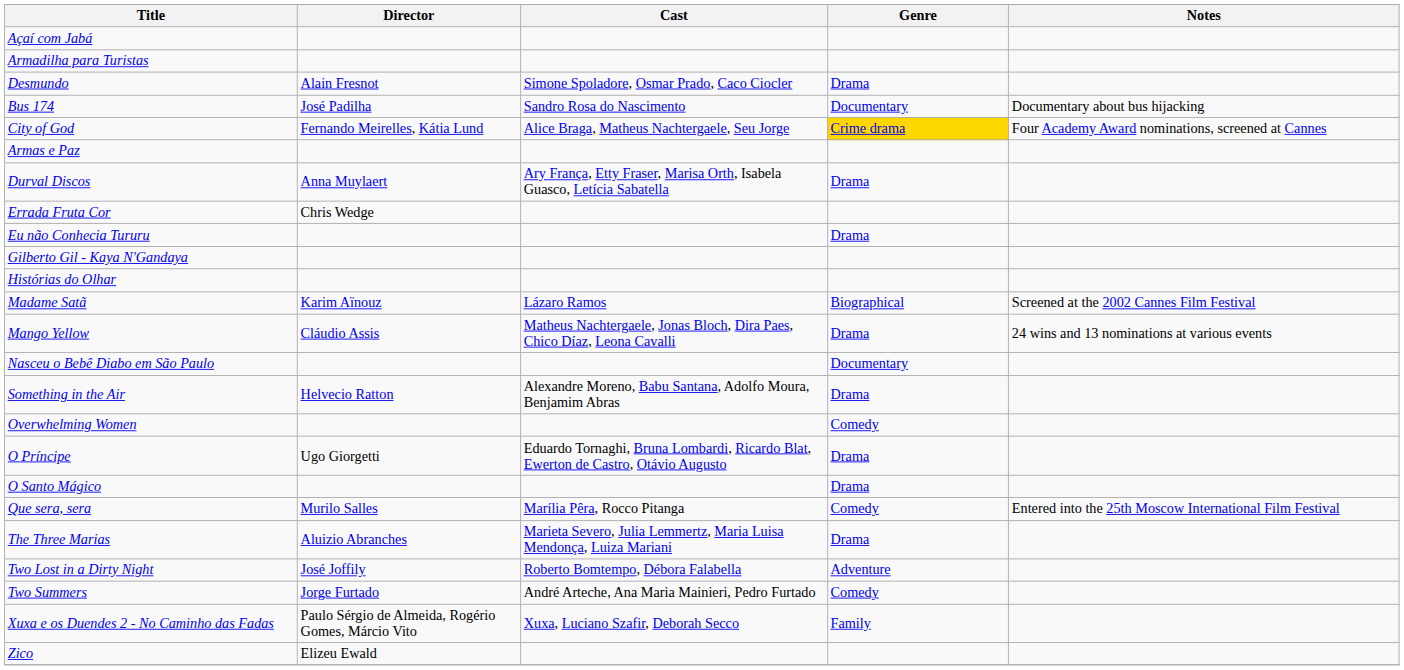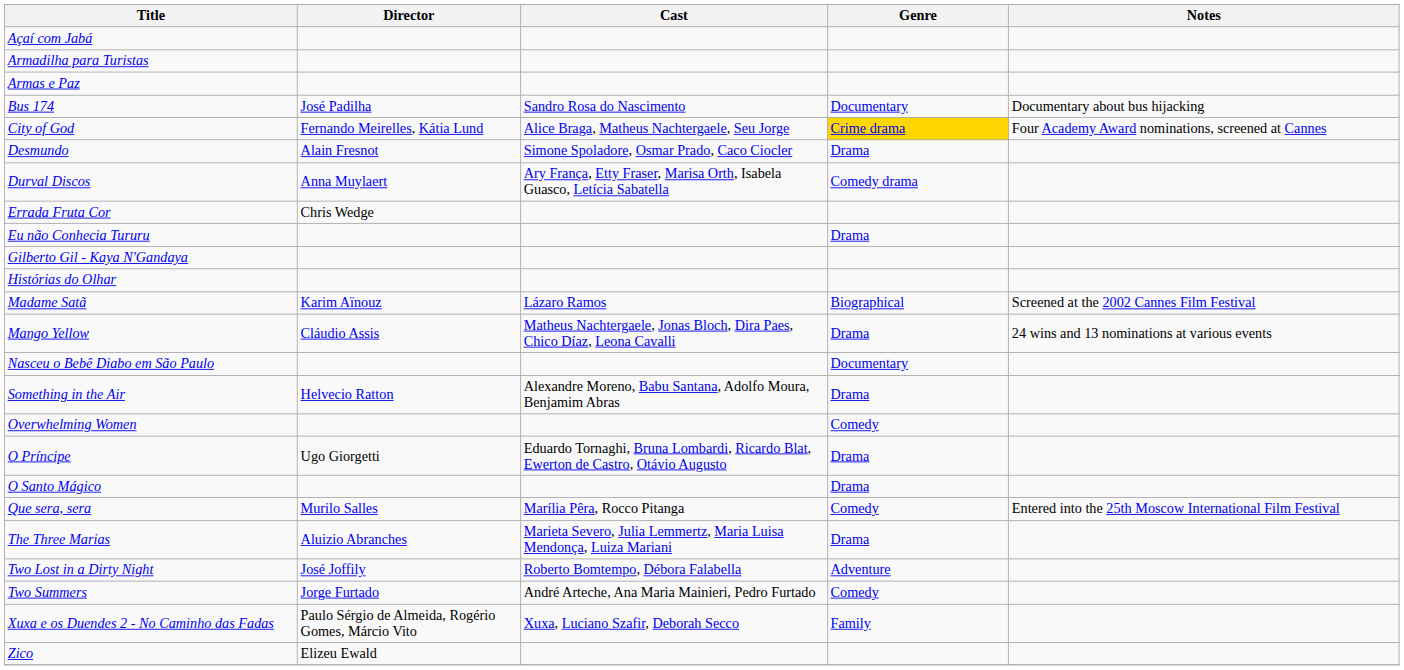rows swapped: Armas e Paz <-> Desmundo
Durval Discos | Genre: Drama -> Comedy drama
